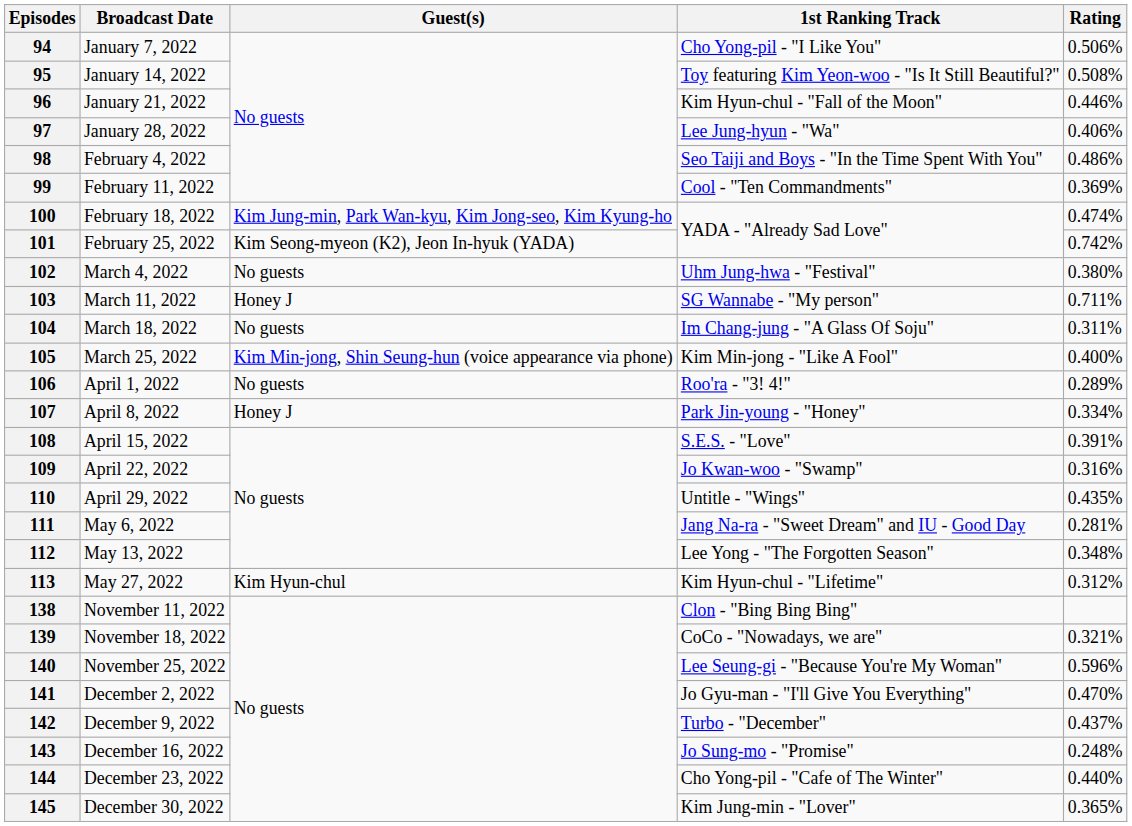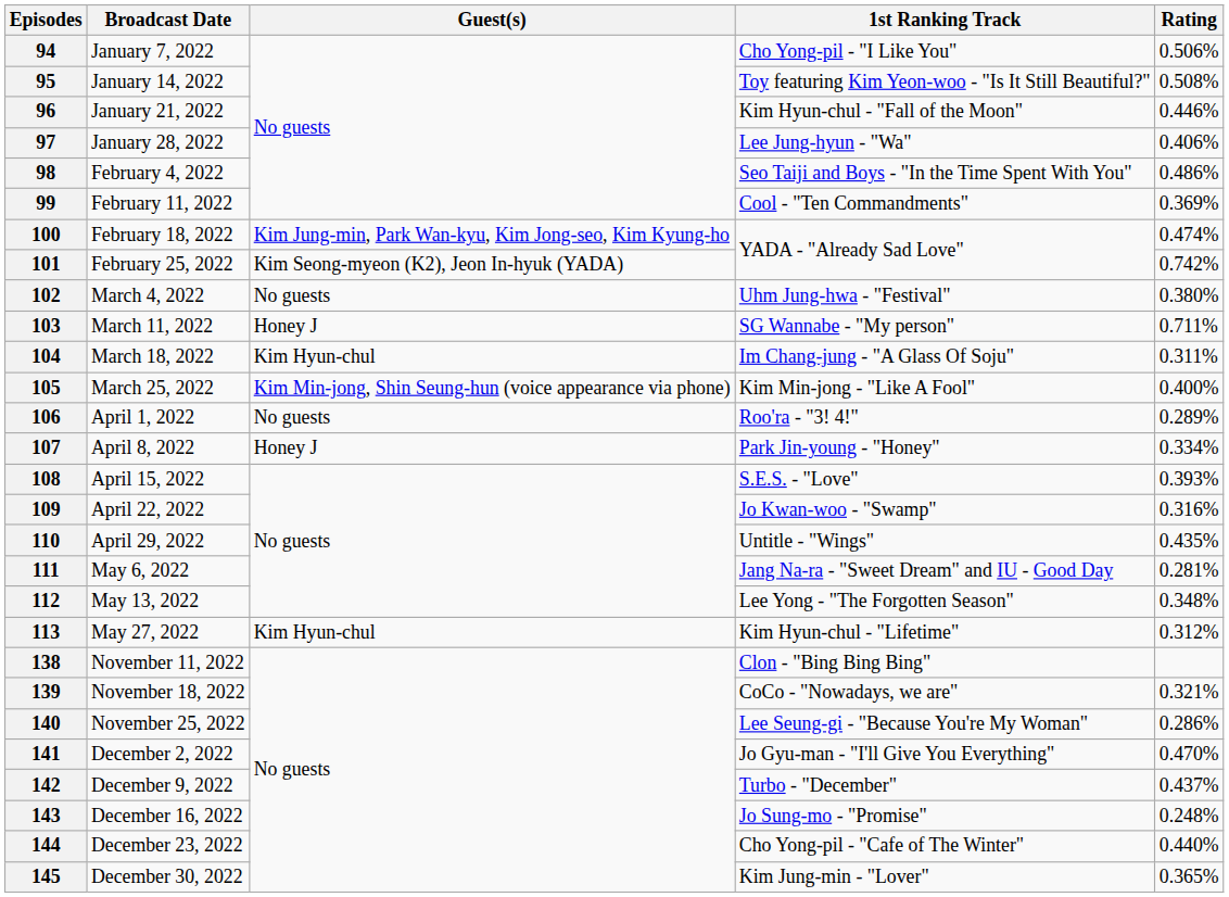104 | Guest(s): No guests -> Kim Hyun-chul
108 | Rating: 0.391% -> 0.393%
140 | Rating: 0.596% -> 0.286%
